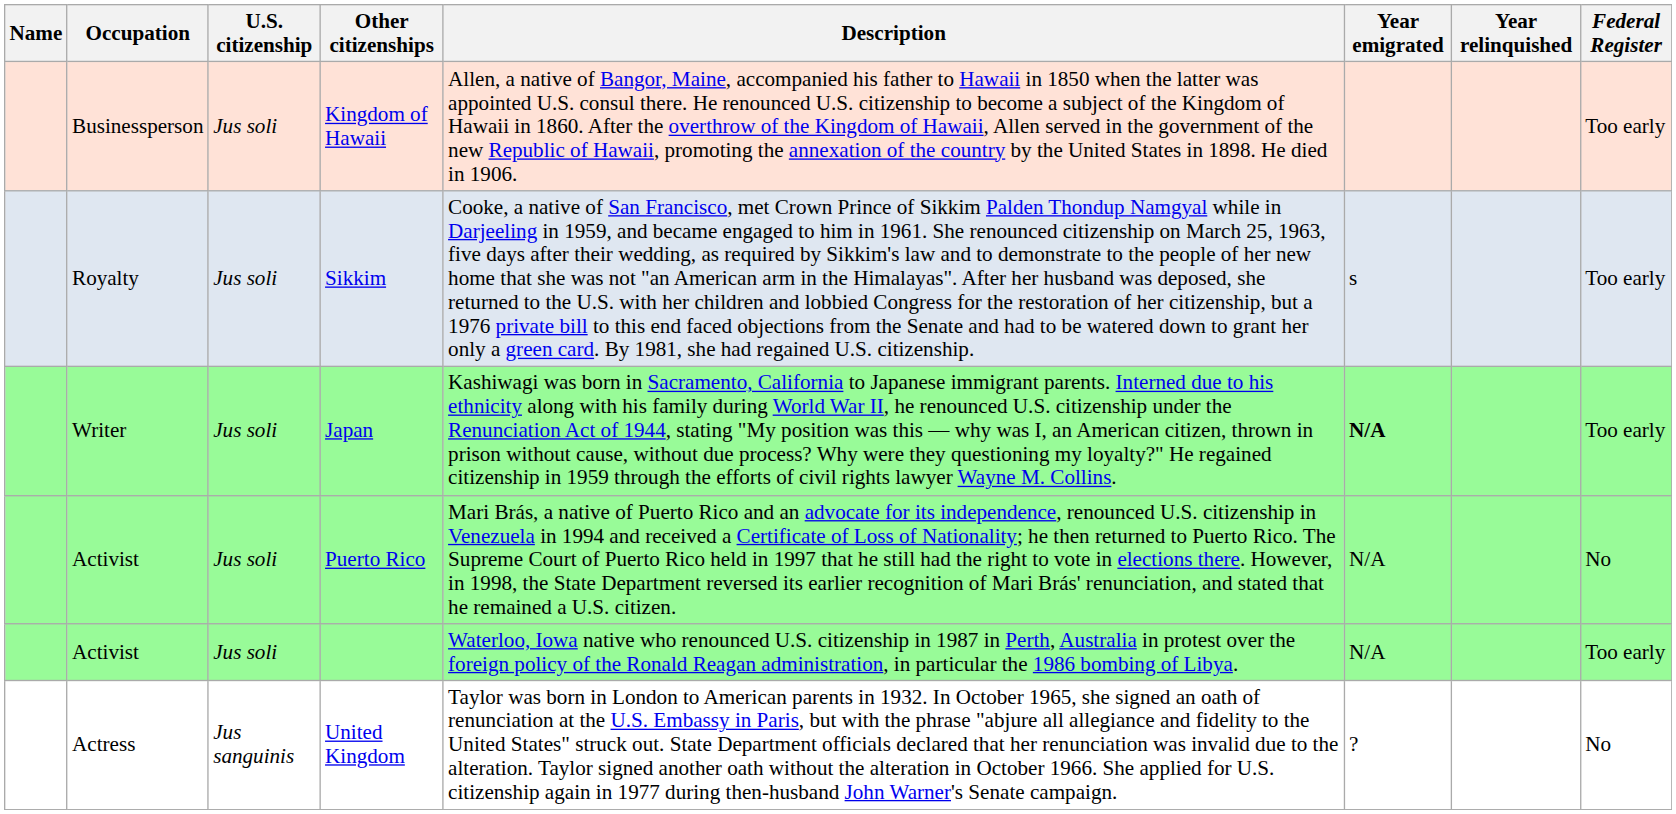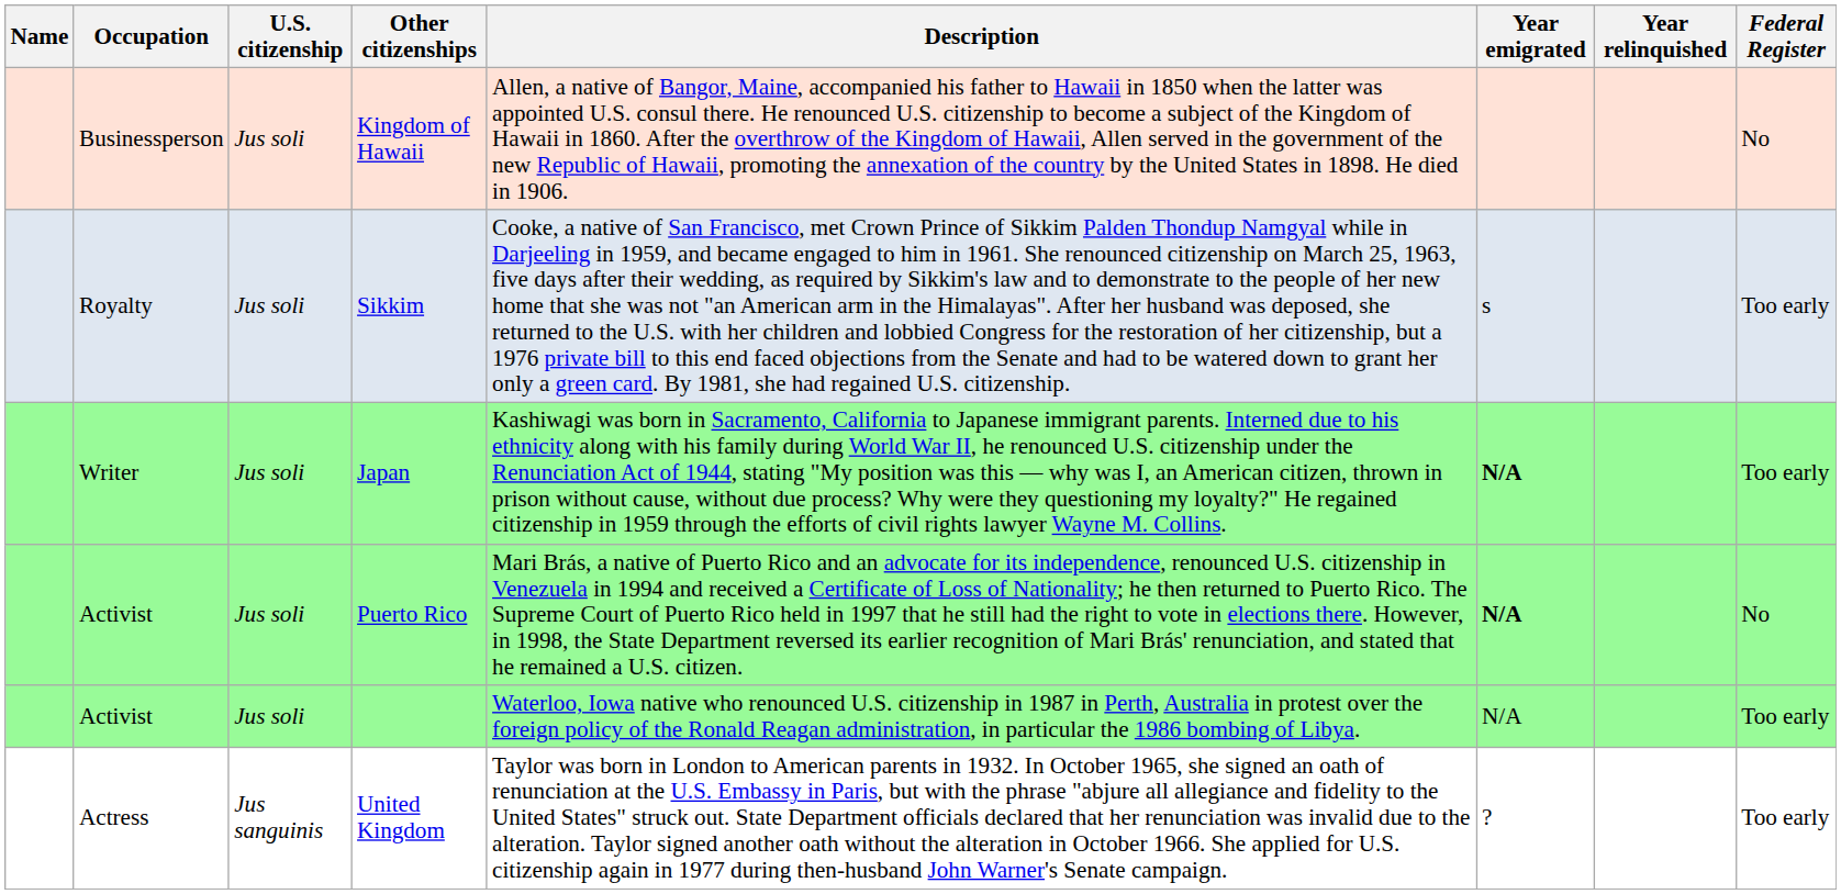Kingdom of Hawaii | Federal Register: Too early -> No
Puerto Rico | Year emigrated: normal -> bold
United Kingdom | Federal Register: No -> Too early
